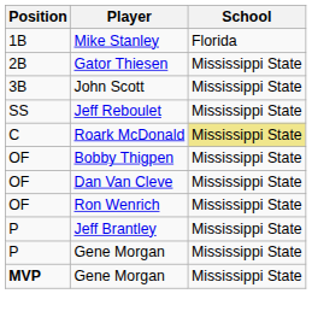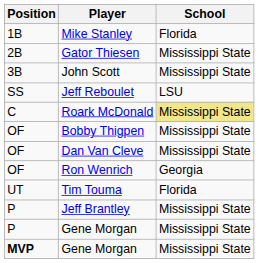Jeff Reboulet | School: Mississippi State -> LSU
Ron Wenrich | School: Mississippi State -> Georgia
+ row: UT | Tim Touma | Florida
